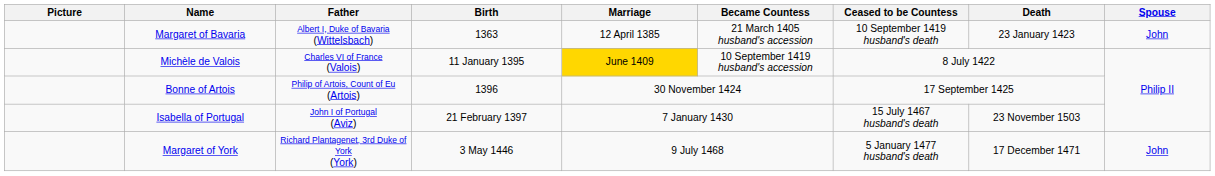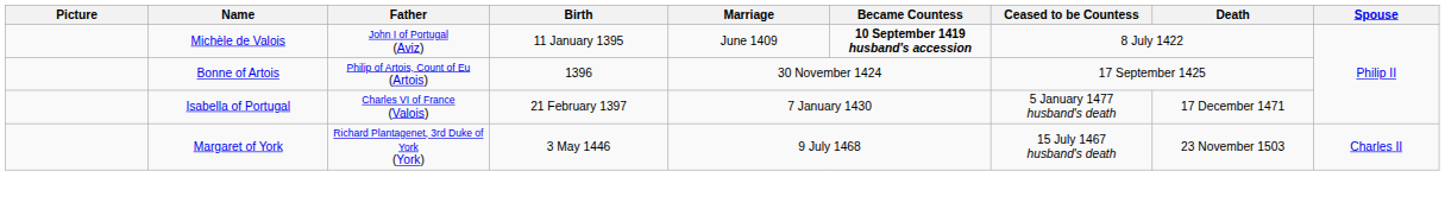- row: Margaret of Bavaria | Albert I, Duke of Bavaria (Wittelsbach) | 1363 | 12 April 1385 | 21 March 1405 husband's accession | 10 September 1419 husband's death | 23 January 1423 | John
Michèle de Valois | Father: Charles VI of France (Valois) -> John I of Portugal (Aviz)
Michèle de Valois | Marriage: gold background -> no background
Michèle de Valois | Became Countess: normal -> bold
Isabella of Portugal | Father: John I of Portugal (Aviz) -> Charles VI of France (Valois)
Isabella of Portugal | Ceased to be Countess: 15 July 1467 husband's death -> 5 January 1477 husband's death
Isabella of Portugal | Death: 23 November 1503 -> 17 December 1471
Margaret of York | Ceased to be Countess: 5 January 1477 husband's death -> 15 July 1467 husband's death
Margaret of York | Death: 17 December 1471 -> 23 November 1503
Margaret of York | Spouse: John -> Charles II
